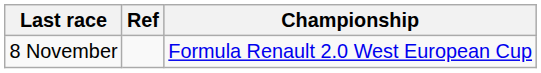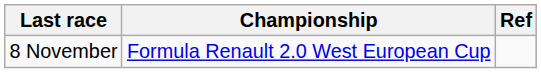columns swapped: Championship <-> Ref
